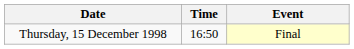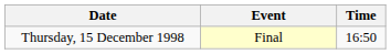columns swapped: Time <-> Event
